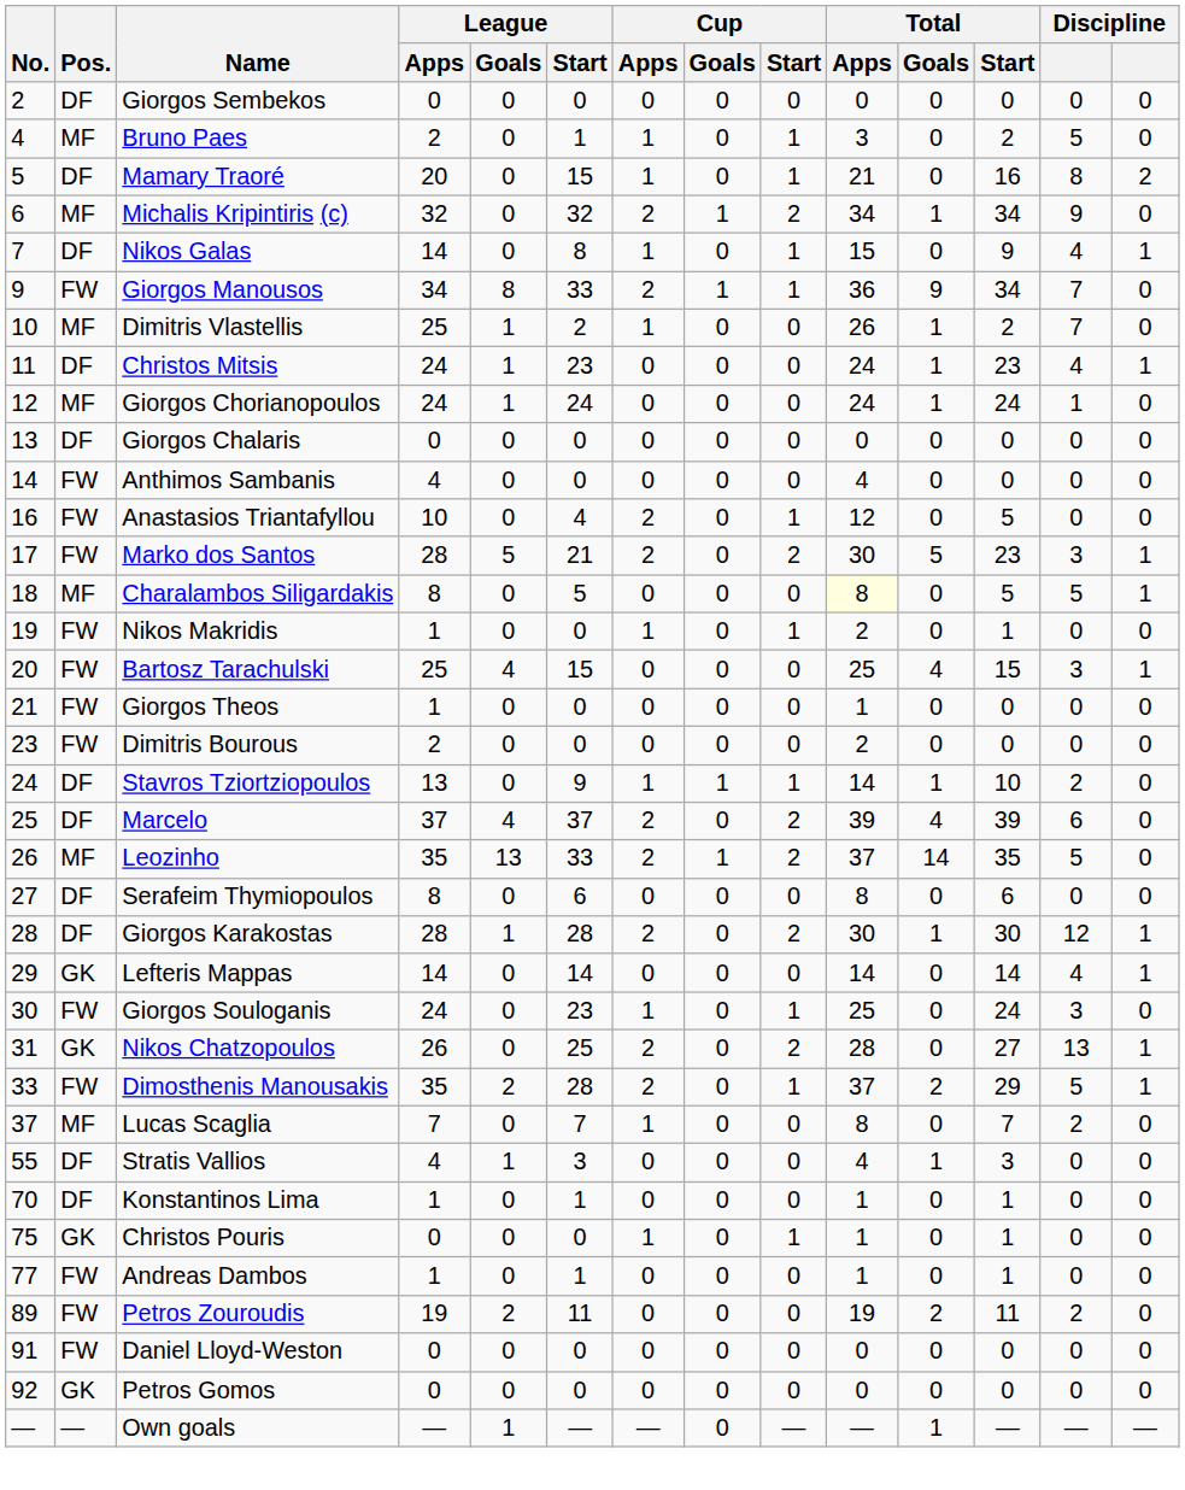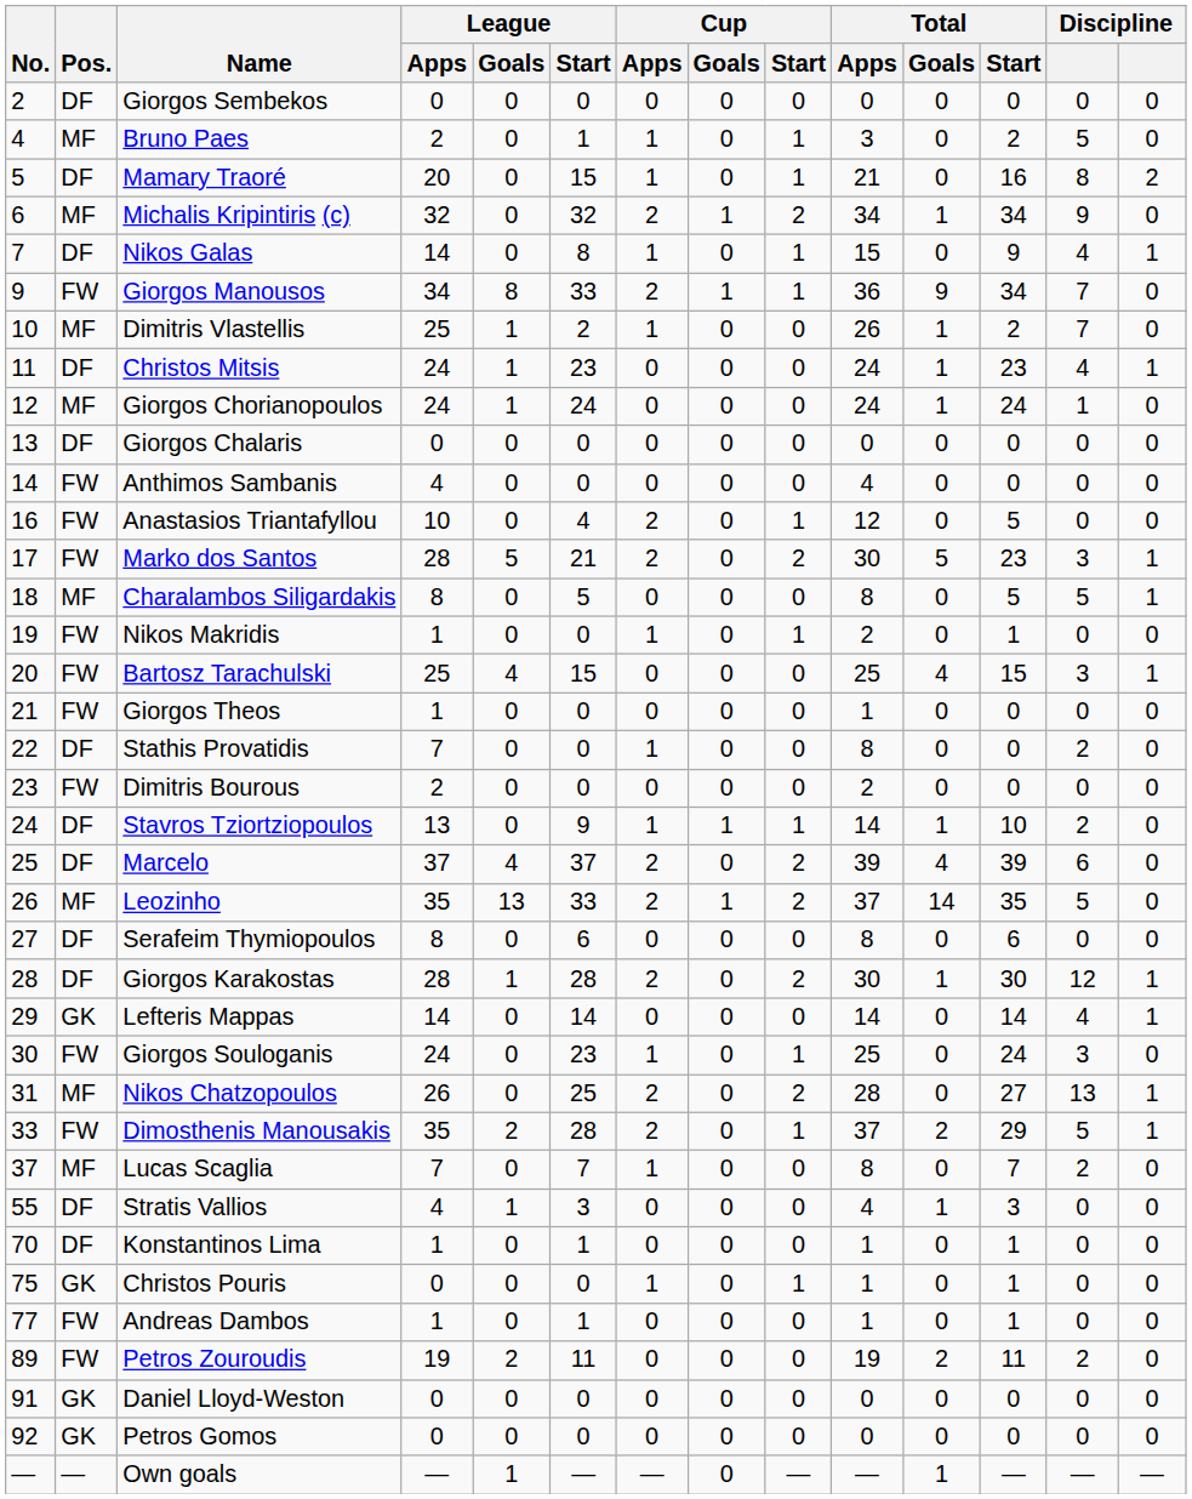Charalambos Siligardakis | Total / Apps: lightyellow background -> no background
+ row: 22 | DF | Stathis Provatidis | 7 | 0 | 0 | 1 | 0 | 0 | 8 | 0 | 0 | 2 | 0
Nikos Chatzopoulos | Pos.: GK -> MF
Daniel Lloyd-Weston | Pos.: FW -> GK
